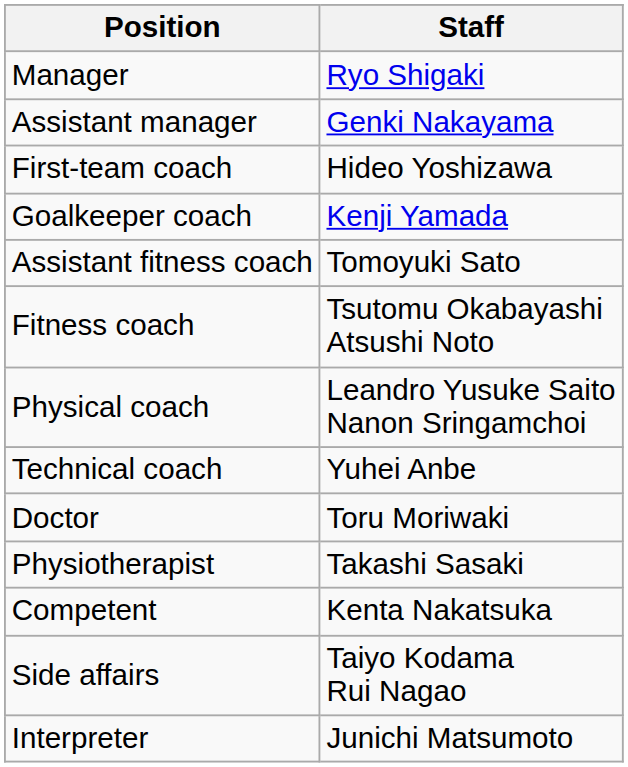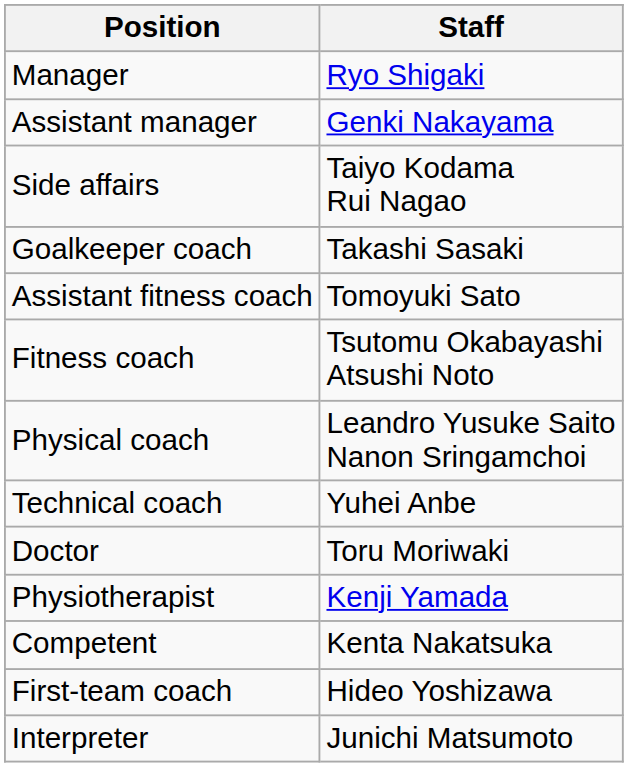rows swapped: First-team coach <-> Side affairs
Goalkeeper coach | Staff: Kenji Yamada -> Takashi Sasaki
Physiotherapist | Staff: Takashi Sasaki -> Kenji Yamada
